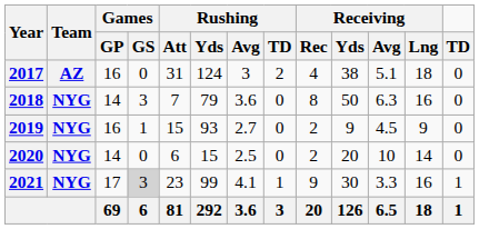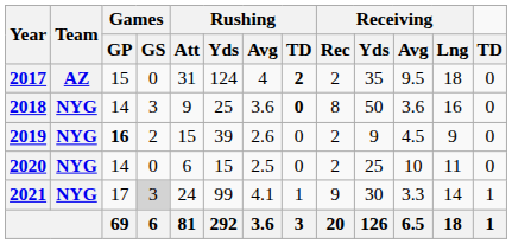2017 | Games / GP: 16 -> 15
2017 | Rushing / Avg: 3 -> 4
2017 | Rushing / TD: normal -> bold
2017 | Receiving / Rec: 4 -> 2
2017 | Receiving / Yds: 38 -> 35
2017 | Receiving / Avg: 5.1 -> 9.5
2018 | Rushing / Att: 7 -> 9
2018 | Rushing / Yds: 79 -> 25
2018 | Rushing / TD: normal -> bold
2018 | Receiving / Avg: 6.3 -> 3.6
2019 | Games / GP: normal -> bold
2019 | Games / GS: 1 -> 2
2019 | Rushing / Yds: 93 -> 39
2019 | Rushing / Avg: 2.7 -> 2.6
2020 | Receiving / Yds: 20 -> 25
2020 | Receiving / Lng: 14 -> 11
2021 | Rushing / Att: 23 -> 24
2021 | Receiving / Lng: 16 -> 14
